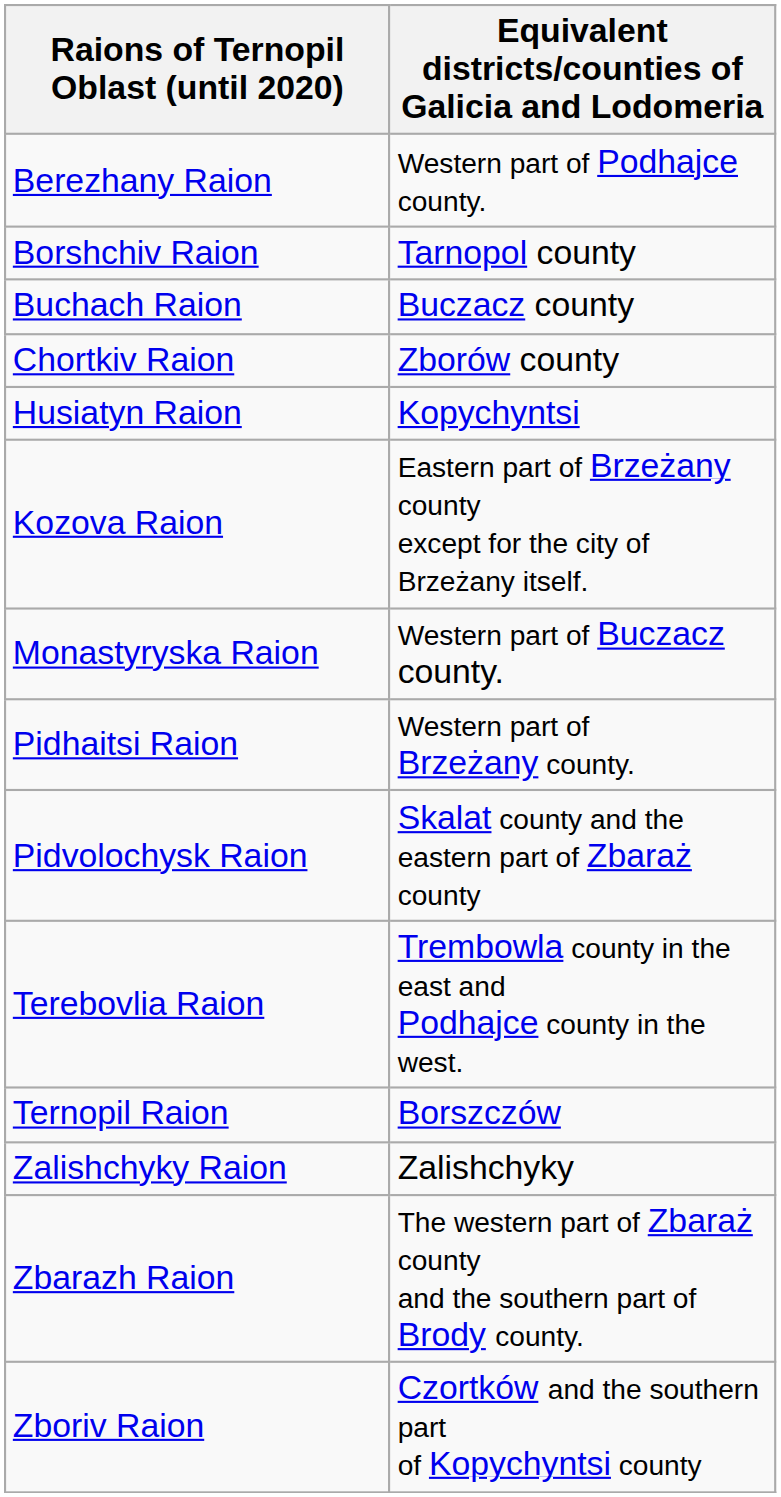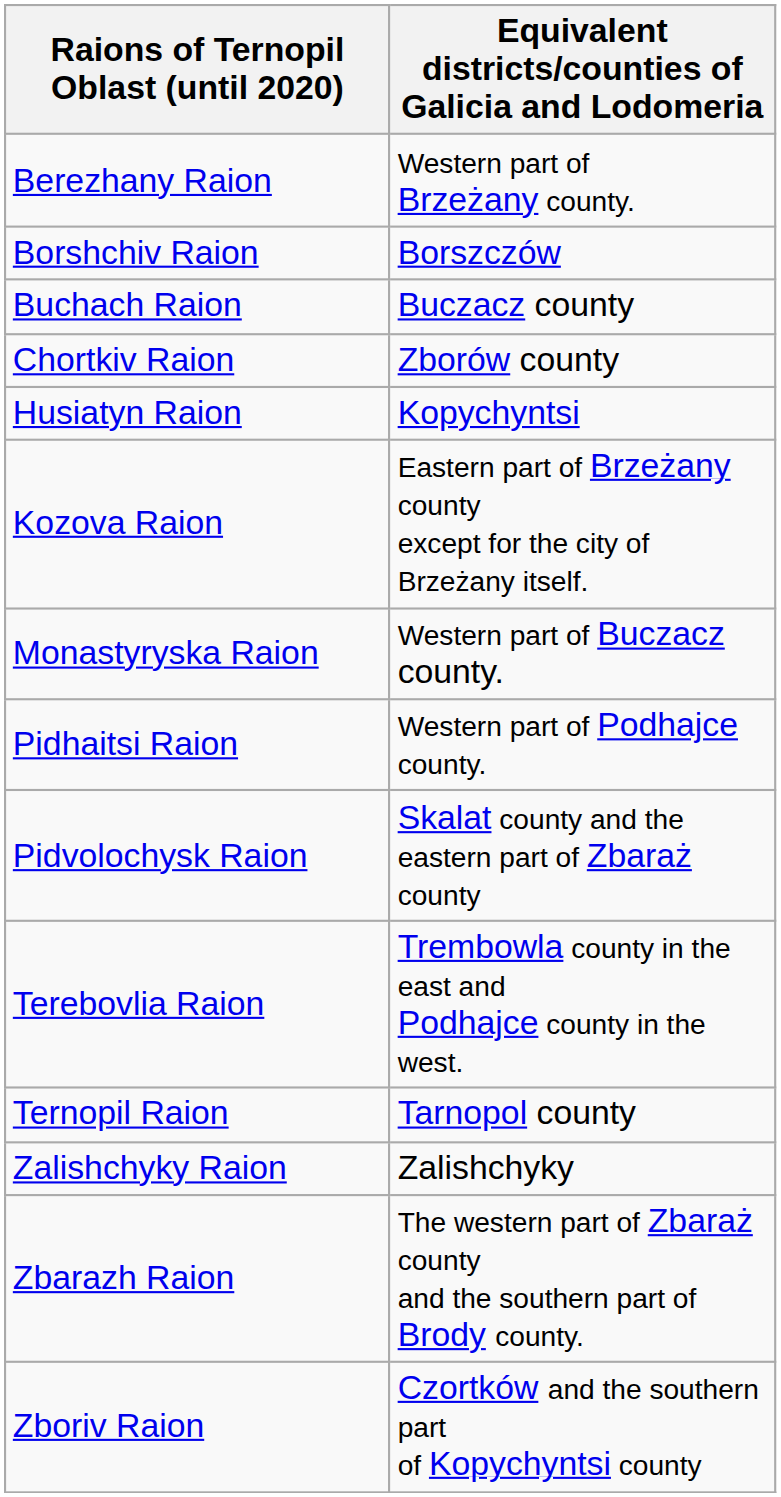Berezhany Raion | Equivalent districts/counties of Galicia and Lodomeria: Western part of Podhajce county. -> Western part of Brzeżany county.
Borshchiv Raion | Equivalent districts/counties of Galicia and Lodomeria: Tarnopol county -> Borszczów
Pidhaitsi Raion | Equivalent districts/counties of Galicia and Lodomeria: Western part of Brzeżany county. -> Western part of Podhajce county.
Ternopil Raion | Equivalent districts/counties of Galicia and Lodomeria: Borszczów -> Tarnopol county
